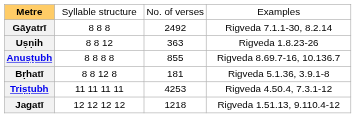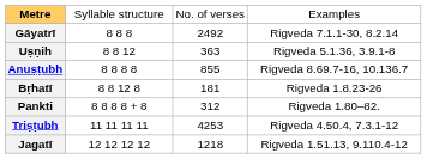Uṣṇih | column 4: Rigveda 1.8.23-26 -> Rigveda 5.1.36, 3.9.1-8
Bṛhatī | column 4: Rigveda 5.1.36, 3.9.1-8 -> Rigveda 1.8.23-26
+ row: Pankti | 8 8 8 8 + 8 | 312 | Rigveda 1.80–82.
